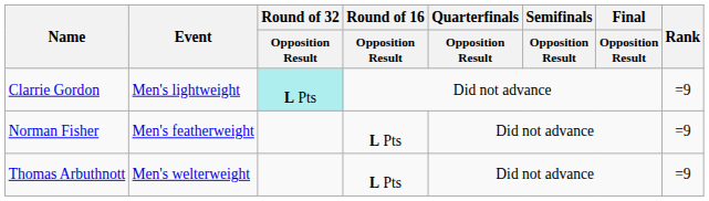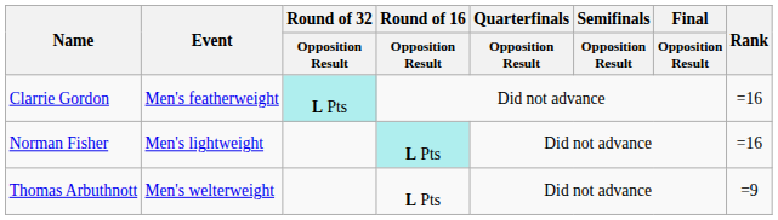Clarrie Gordon | Event: Men's lightweight -> Men's featherweight
Clarrie Gordon | Rank: =9 -> =16
Norman Fisher | Event: Men's featherweight -> Men's lightweight
Norman Fisher | Round of 16 / Opposition Result: no background -> paleturquoise background
Norman Fisher | Rank: =9 -> =16
